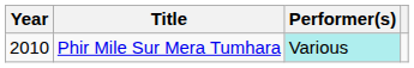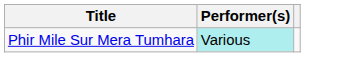- column: Year | 2010
